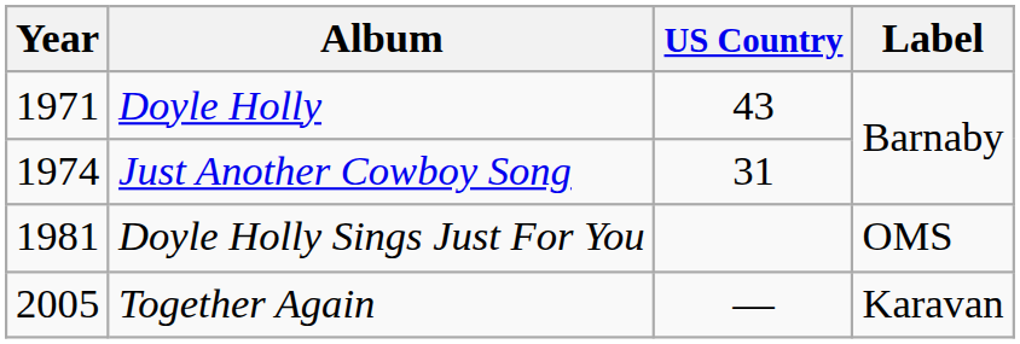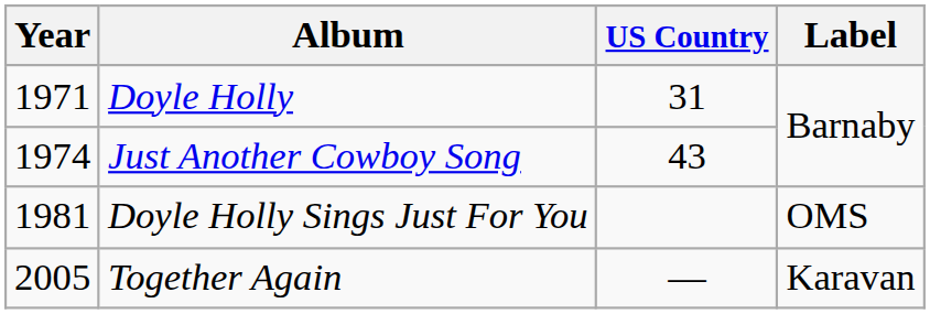Doyle Holly | US Country: 43 -> 31
Just Another Cowboy Song | US Country: 31 -> 43
